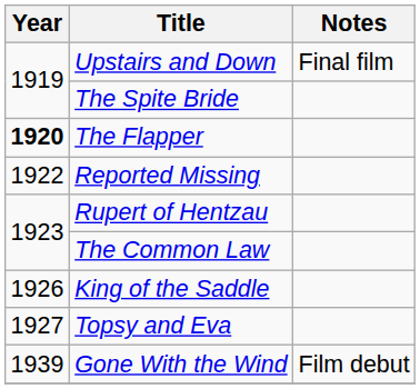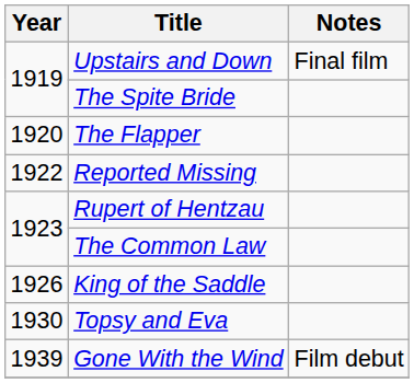The Flapper | Year: bold -> normal
Topsy and Eva | Year: 1927 -> 1930
